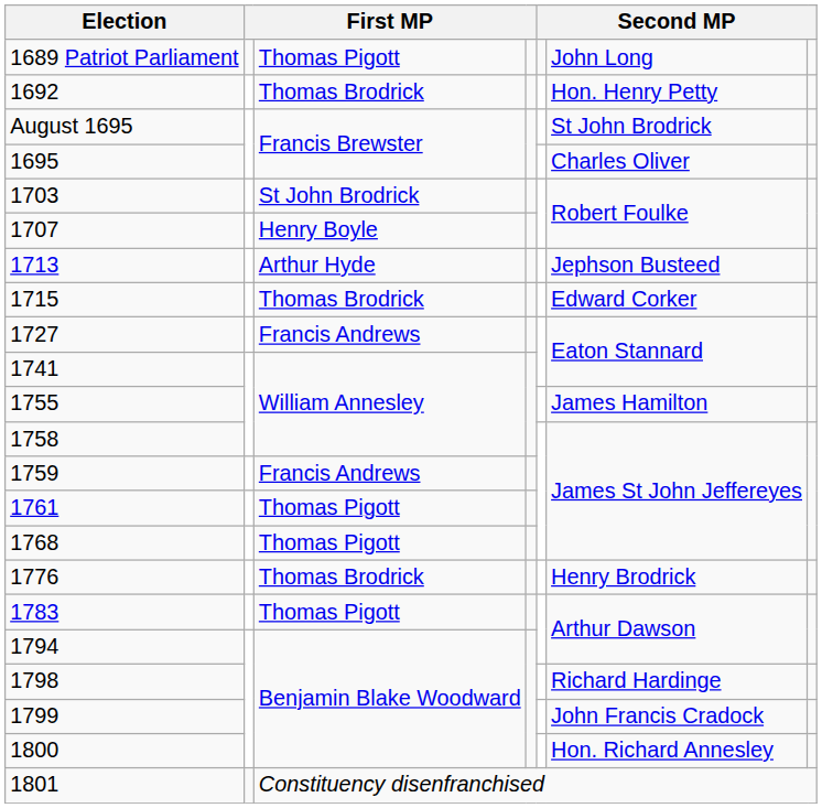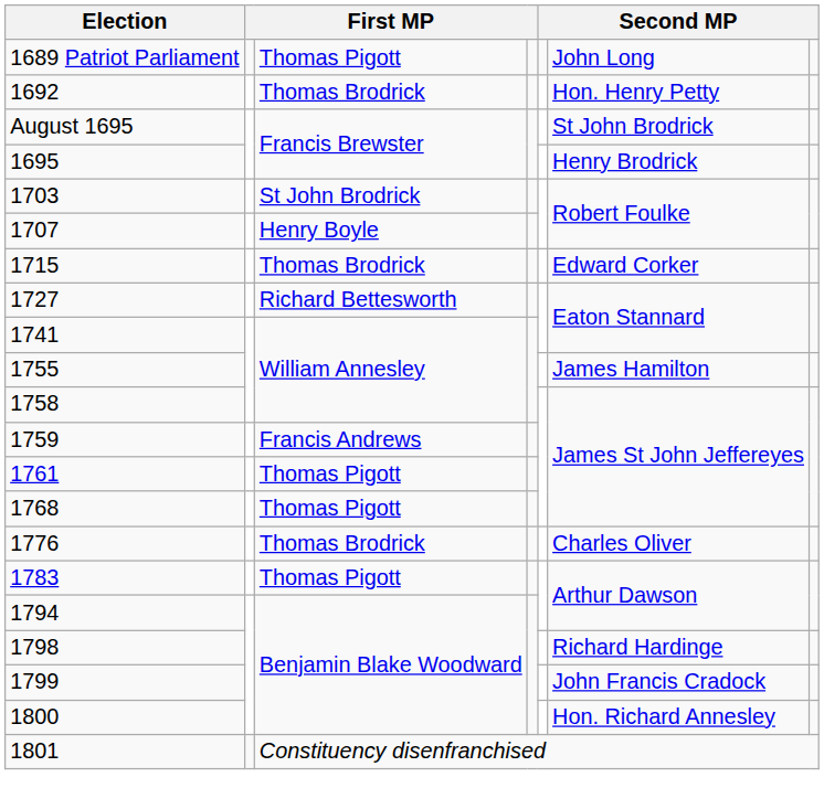1695 | column 6: Charles Oliver -> Henry Brodrick
- row: 1713 | Arthur Hyde | Jephson Busteed
1727 | column 3: Francis Andrews -> Richard Bettesworth
1776 | column 6: Henry Brodrick -> Charles Oliver
